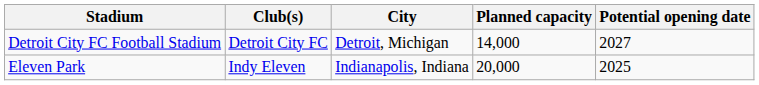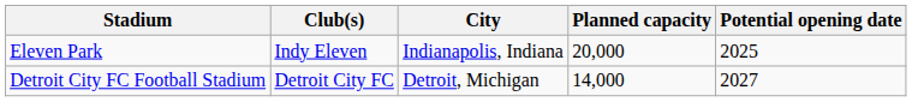rows swapped: Eleven Park <-> Detroit City FC Football Stadium
